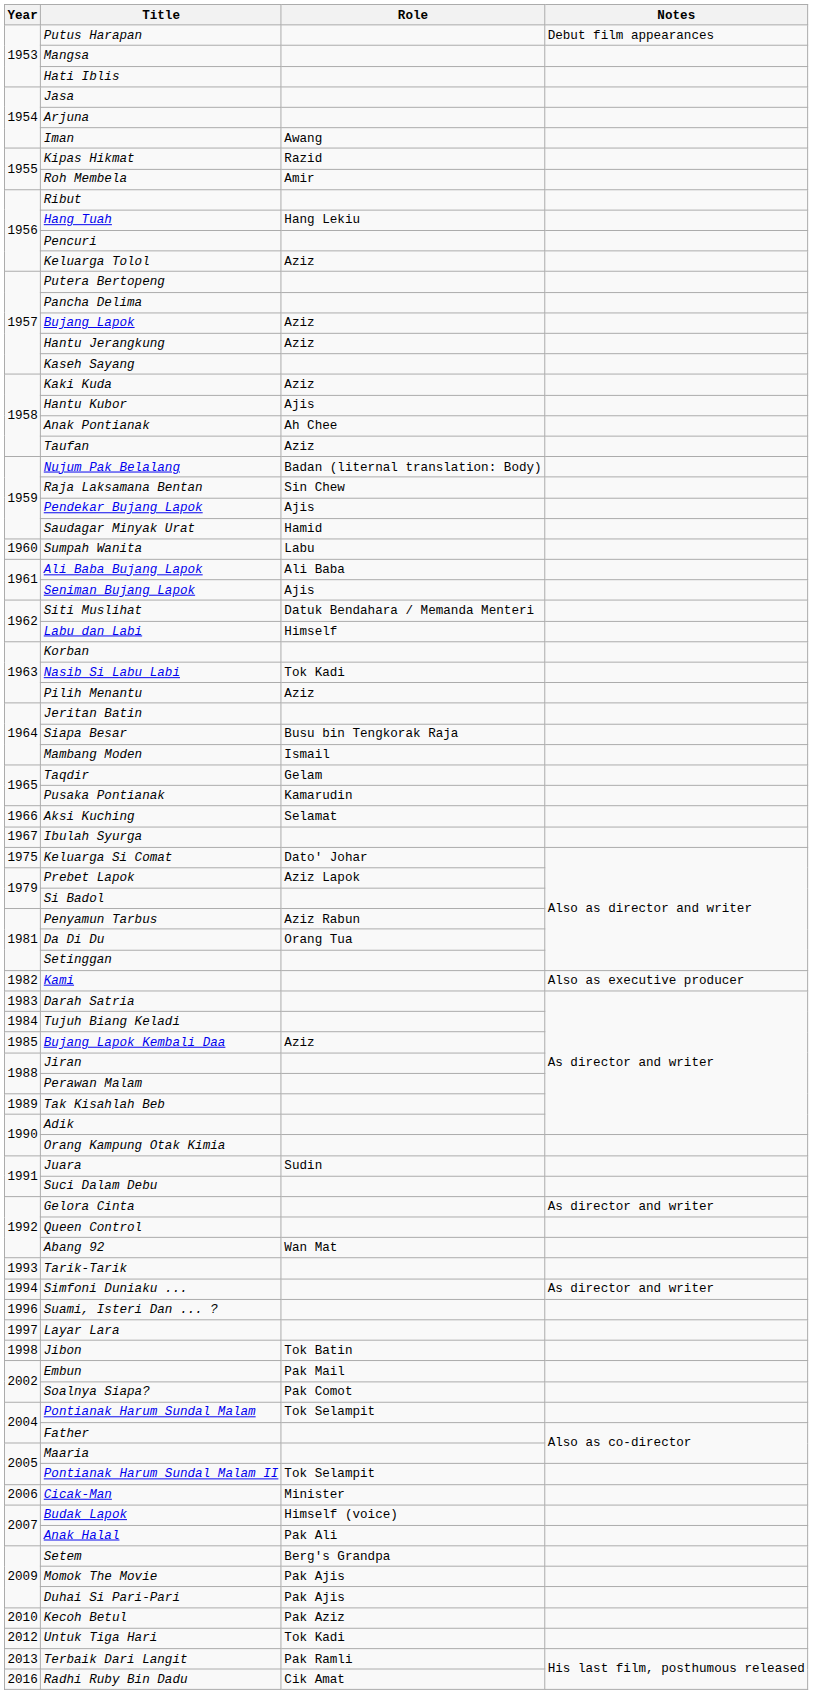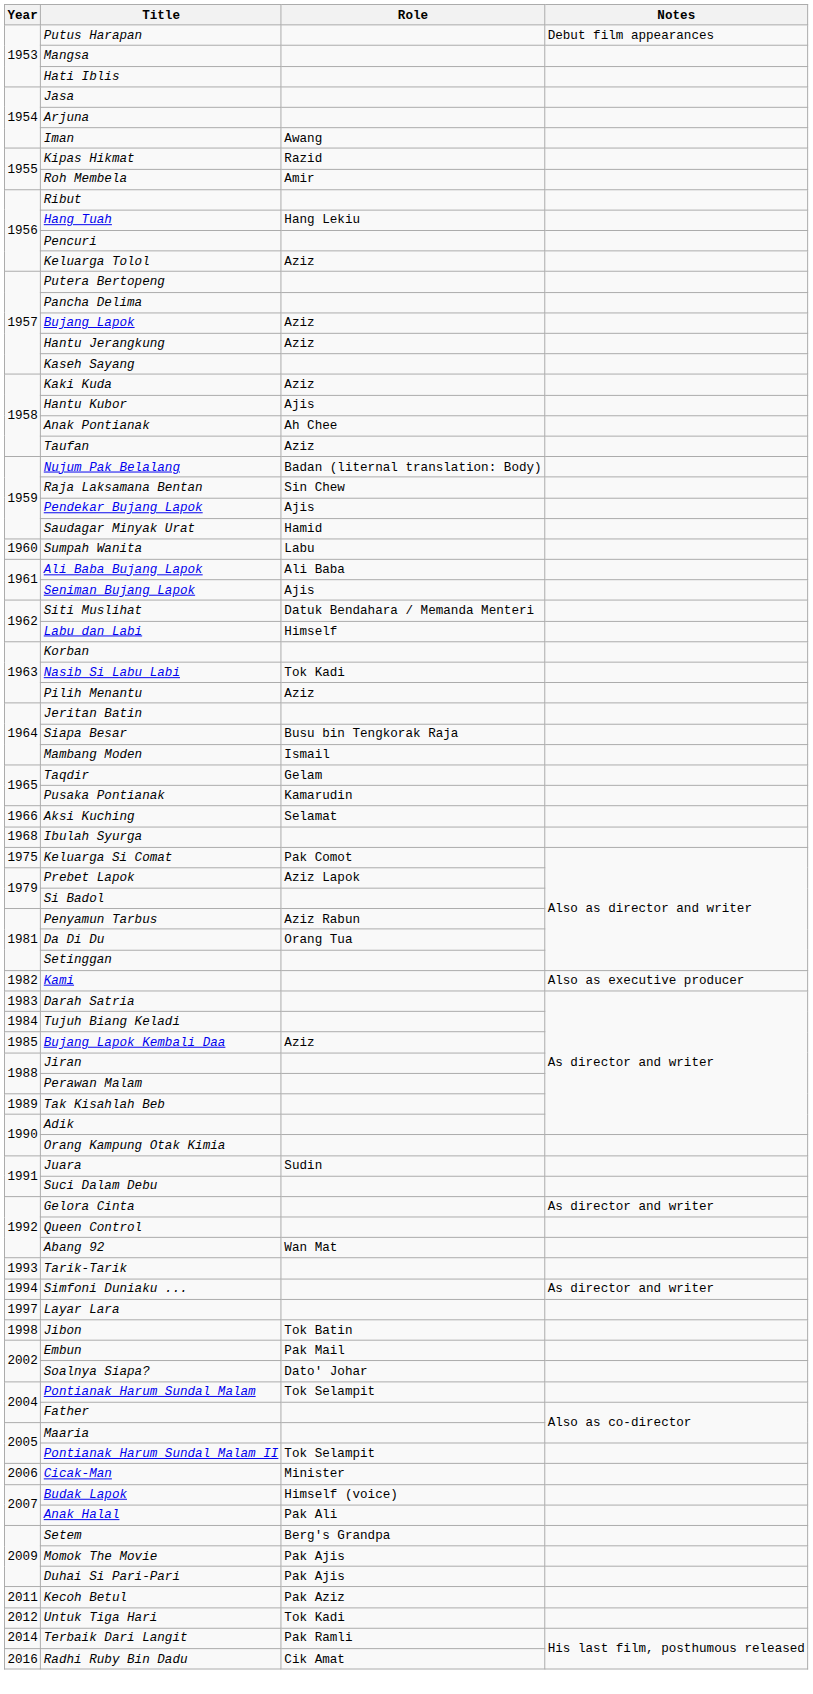Ibulah Syurga | Year: 1967 -> 1968
Keluarga Si Comat | Role: Dato' Johar -> Pak Comot
- row: 1996 | Suami, Isteri Dan ... ?
Soalnya Siapa? | Role: Pak Comot -> Dato' Johar
Kecoh Betul | Year: 2010 -> 2011
Terbaik Dari Langit | Year: 2013 -> 2014
